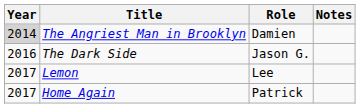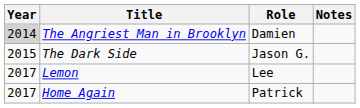The Dark Side | Year: 2016 -> 2015
